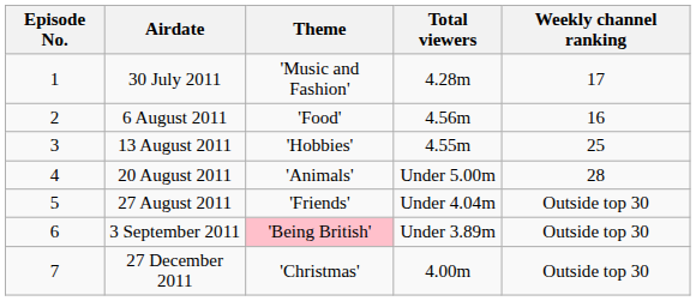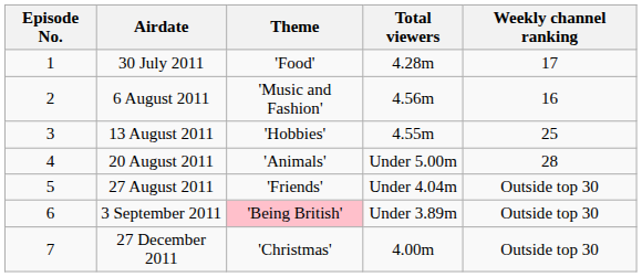30 July 2011 | Theme: 'Music and Fashion' -> 'Food'
6 August 2011 | Theme: 'Food' -> 'Music and Fashion'
